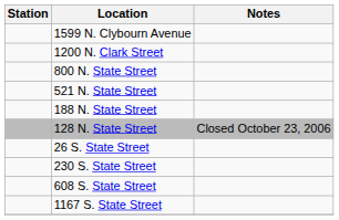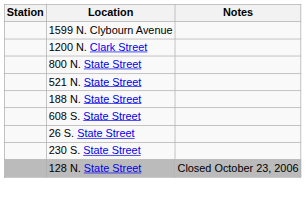rows swapped: 128 N. State Street <-> 608 S. State Street
- row: 1167 S. State Street
